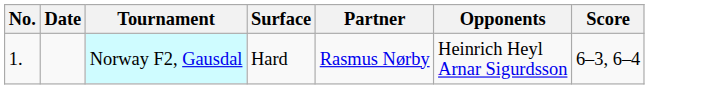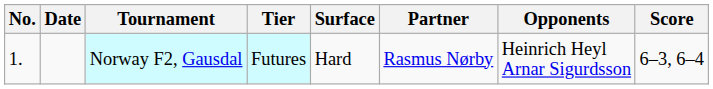+ column: Tier | Futures
